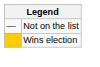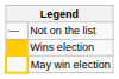+ row: May win election
